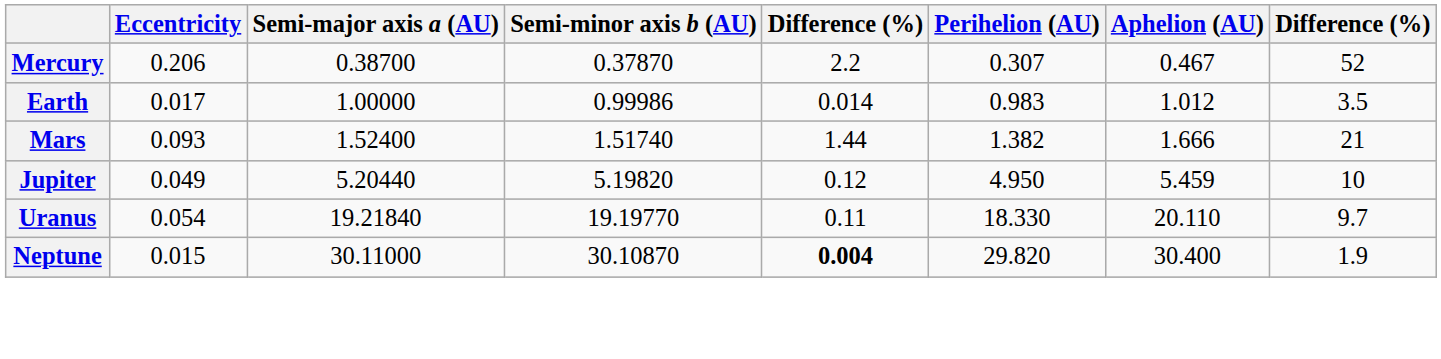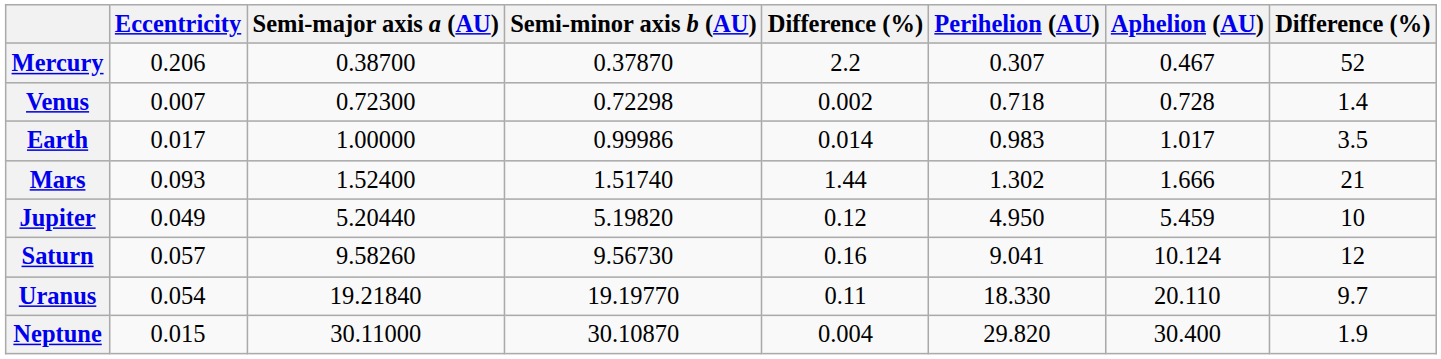+ row: Venus | 0.007 | 0.72300 | 0.72298 | 0.002 | 0.718 | 0.728 | 1.4
Earth | Aphelion (AU): 1.012 -> 1.017
Mars | Perihelion (AU): 1.382 -> 1.302
+ row: Saturn | 0.057 | 9.58260 | 9.56730 | 0.16 | 9.041 | 10.124 | 12
Neptune | column 5: bold -> normal
